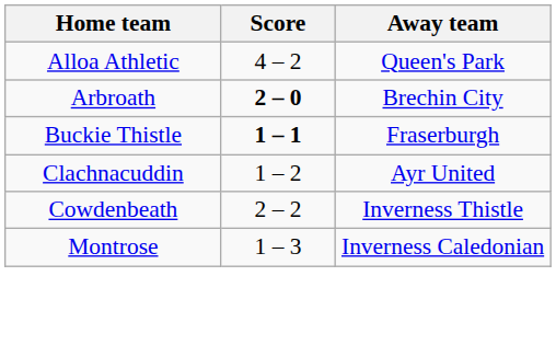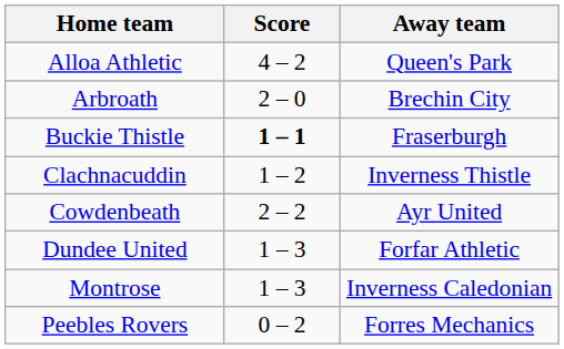Arbroath | Score: bold -> normal
Clachnacuddin | Away team: Ayr United -> Inverness Thistle
Cowdenbeath | Away team: Inverness Thistle -> Ayr United
+ row: Dundee United | 1 – 3 | Forfar Athletic
+ row: Peebles Rovers | 0 – 2 | Forres Mechanics
